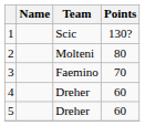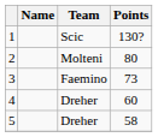3 | Points: 70 -> 73
5 | Points: 60 -> 58
